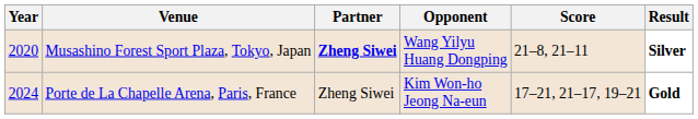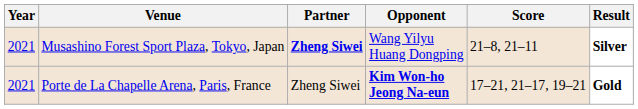Musashino Forest Sport Plaza, Tokyo, Japan | Year: 2020 -> 2021
Porte de La Chapelle Arena, Paris, France | Year: 2024 -> 2021
Porte de La Chapelle Arena, Paris, France | Opponent: normal -> bold
